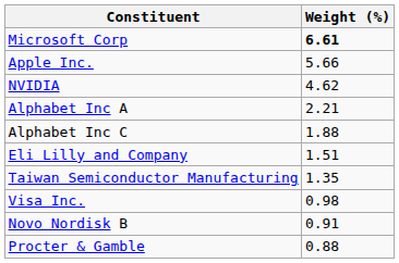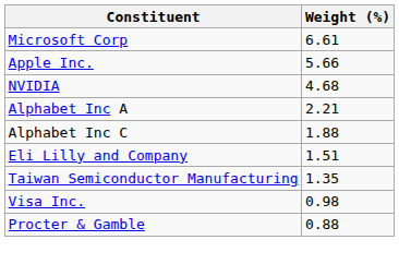Microsoft Corp | Weight (%): bold -> normal
NVIDIA | Weight (%): 4.62 -> 4.68
- row: Novo Nordisk B | 0.91
